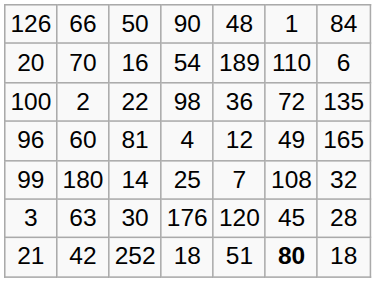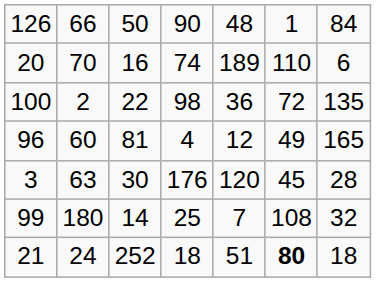20 | column 4: 54 -> 74
rows swapped: 3 <-> 99
21 | column 2: 42 -> 24
